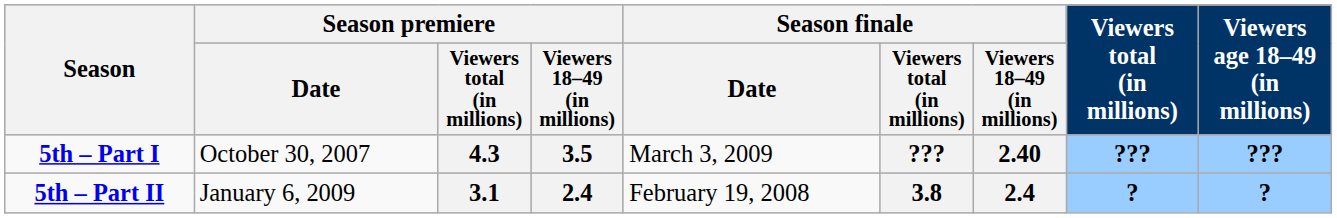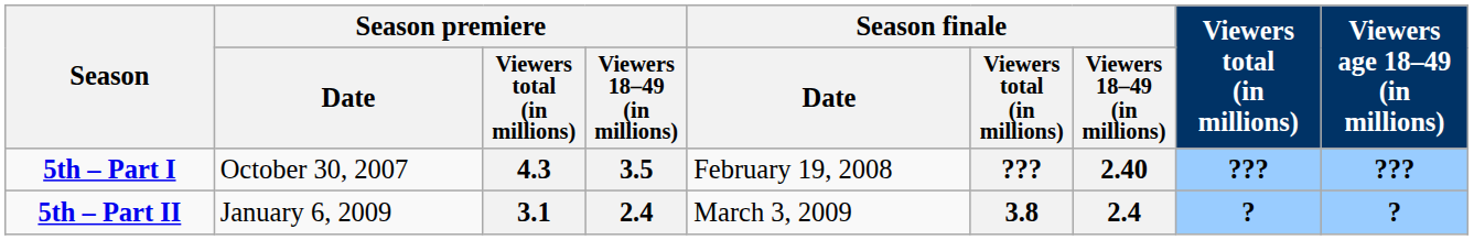5th – Part I | Season finale / Date: March 3, 2009 -> February 19, 2008
5th – Part II | Season finale / Date: February 19, 2008 -> March 3, 2009
